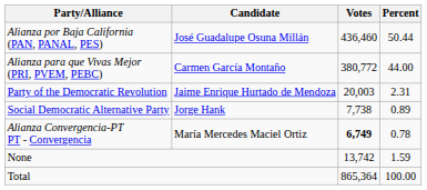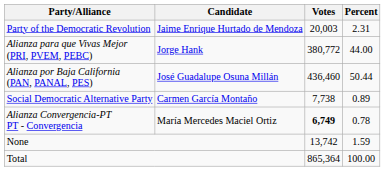rows swapped: Alianza por Baja California (PAN, PANAL, PES) <-> Party of the Democratic Revolution
Alianza para que Vivas Mejor (PRI, PVEM, PEBC) | Candidate: Carmen García Montaño -> Jorge Hank
Social Democratic Alternative Party | Candidate: Jorge Hank -> Carmen García Montaño
